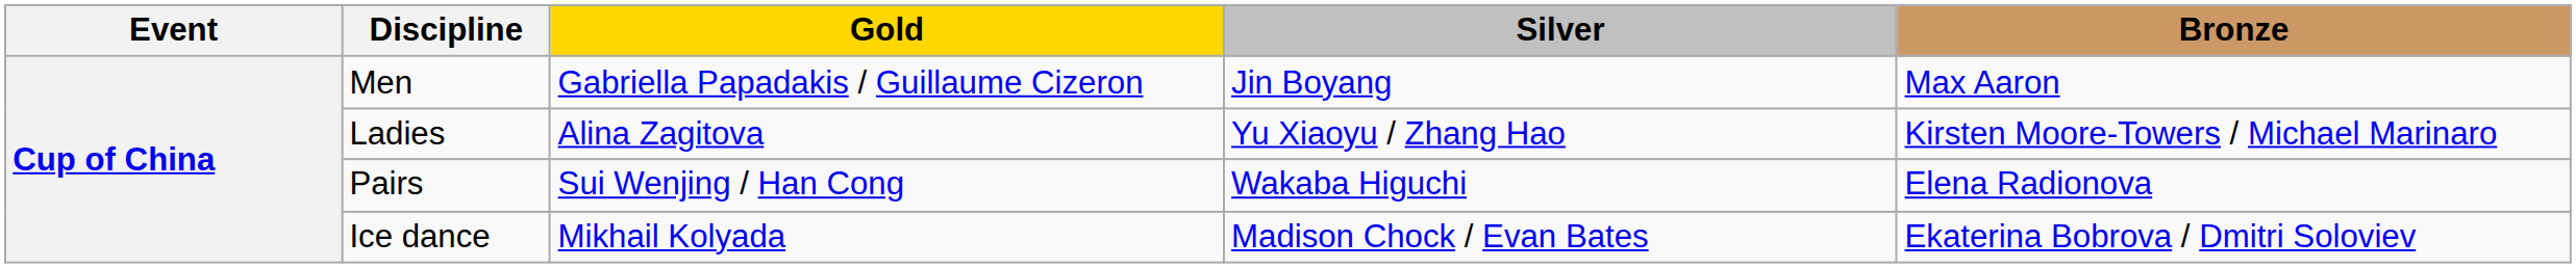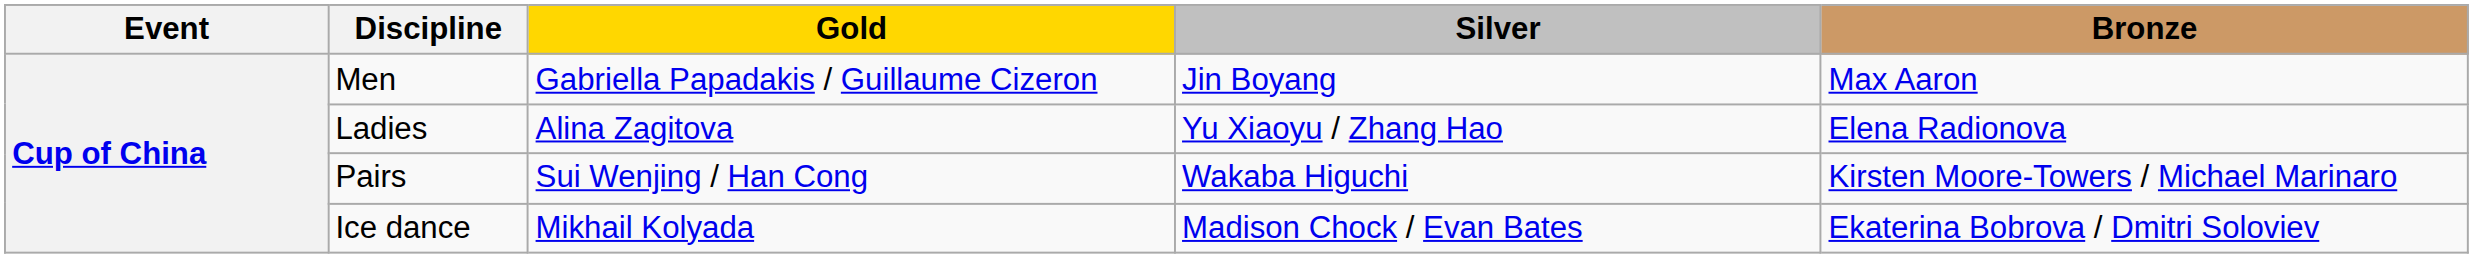Ladies | Bronze: Kirsten Moore-Towers / Michael Marinaro -> Elena Radionova
Pairs | Bronze: Elena Radionova -> Kirsten Moore-Towers / Michael Marinaro
